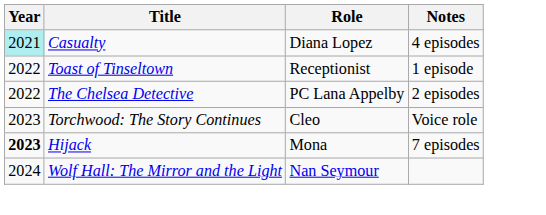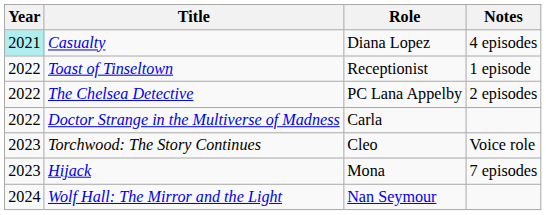+ row: 2022 | Doctor Strange in the Multiverse of Madness | Carla
Hijack | Year: bold -> normal
